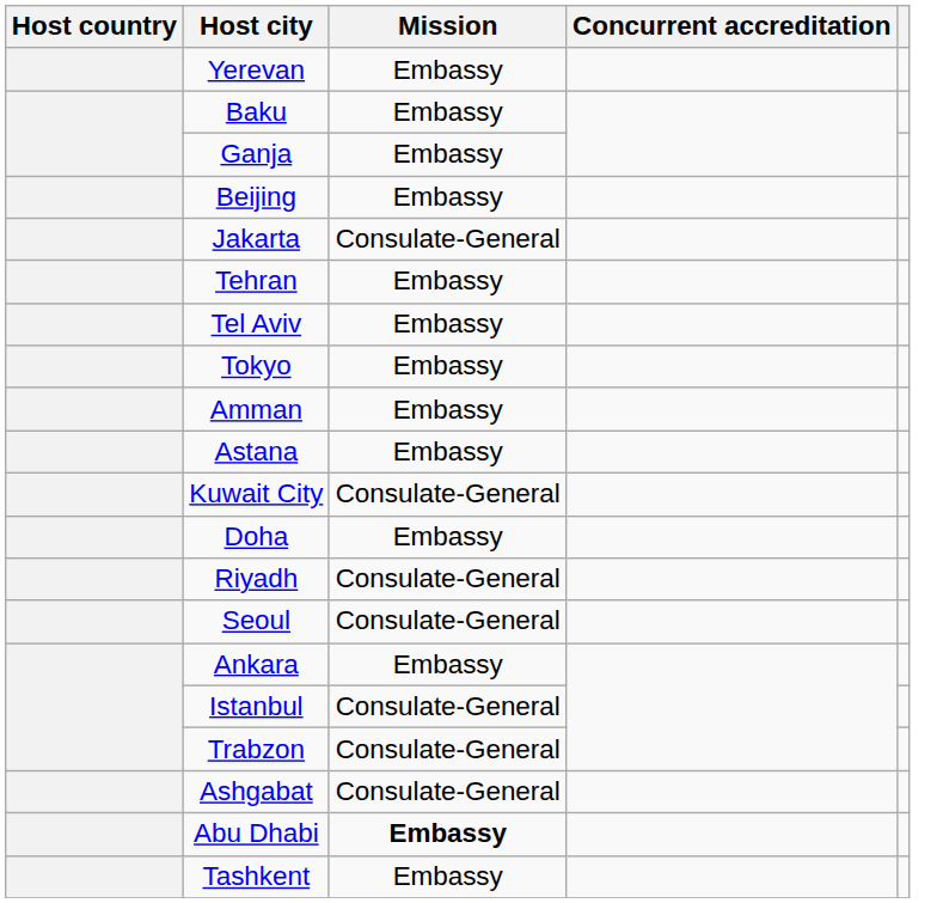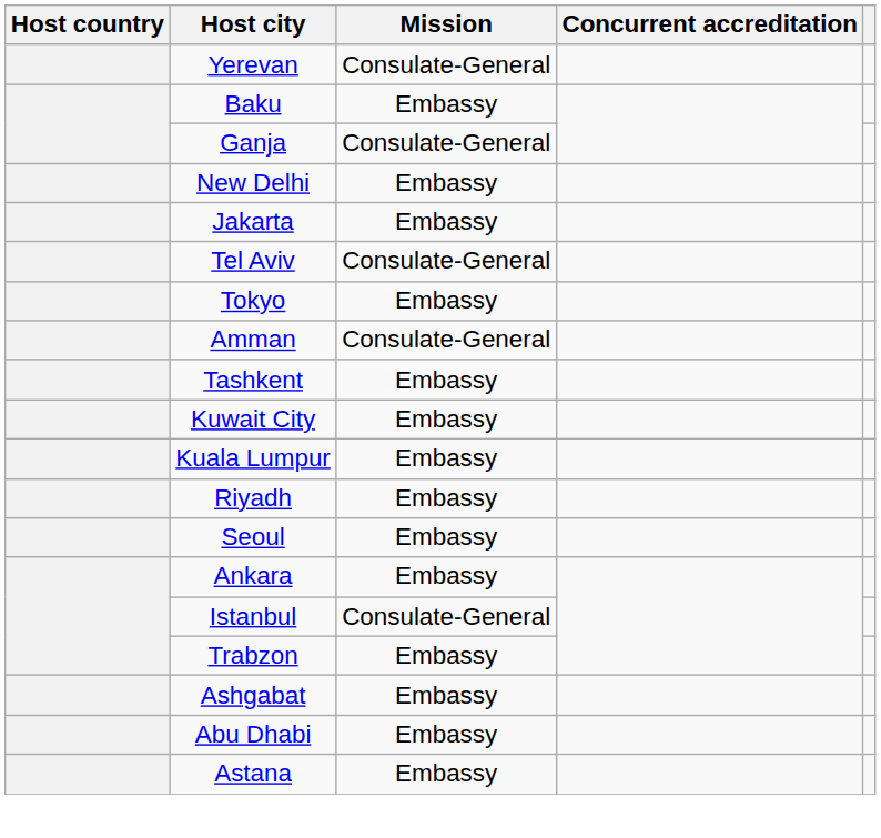Yerevan | Mission: Embassy -> Consulate-General
Ganja | Mission: Embassy -> Consulate-General
- row: Beijing | Embassy
+ row: New Delhi | Embassy
Jakarta | Mission: Consulate-General -> Embassy
- row: Tehran | Embassy
Tel Aviv | Mission: Embassy -> Consulate-General
Amman | Mission: Embassy -> Consulate-General
rows swapped: Astana <-> Tashkent
Kuwait City | Mission: Consulate-General -> Embassy
+ row: Kuala Lumpur | Embassy
- row: Doha | Embassy
Riyadh | Mission: Consulate-General -> Embassy
Seoul | Mission: Consulate-General -> Embassy
Trabzon | Mission: Consulate-General -> Embassy
Ashgabat | Mission: Consulate-General -> Embassy
Abu Dhabi | Mission: bold -> normal
